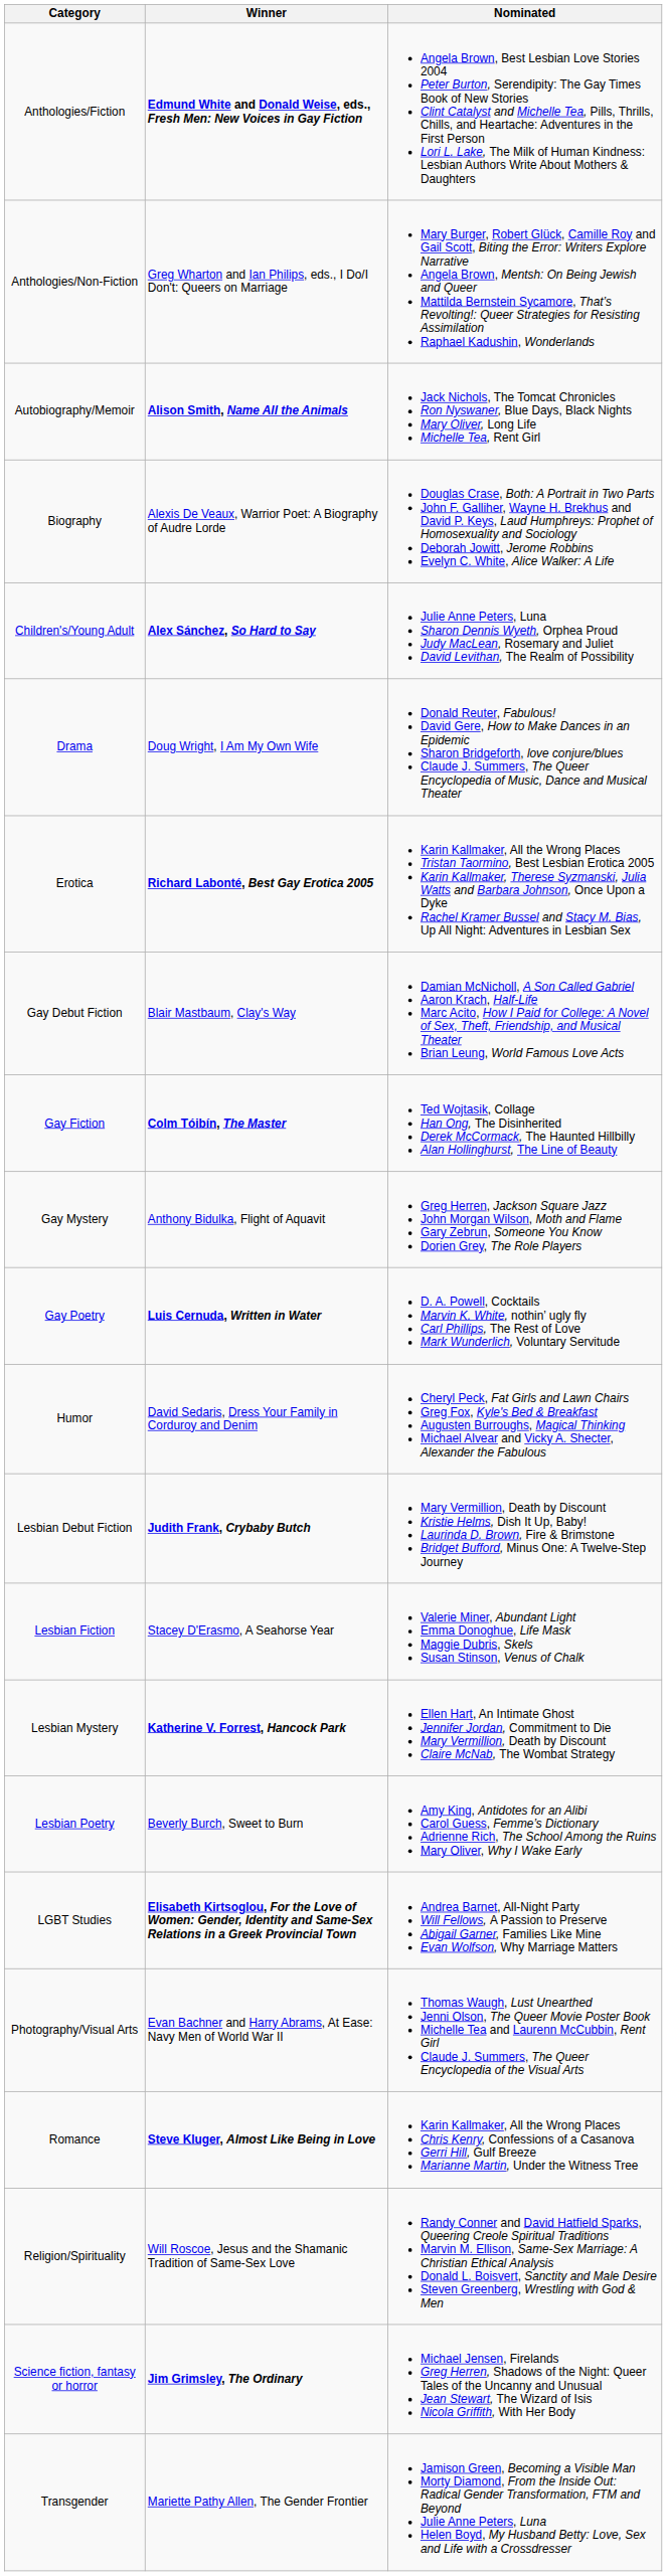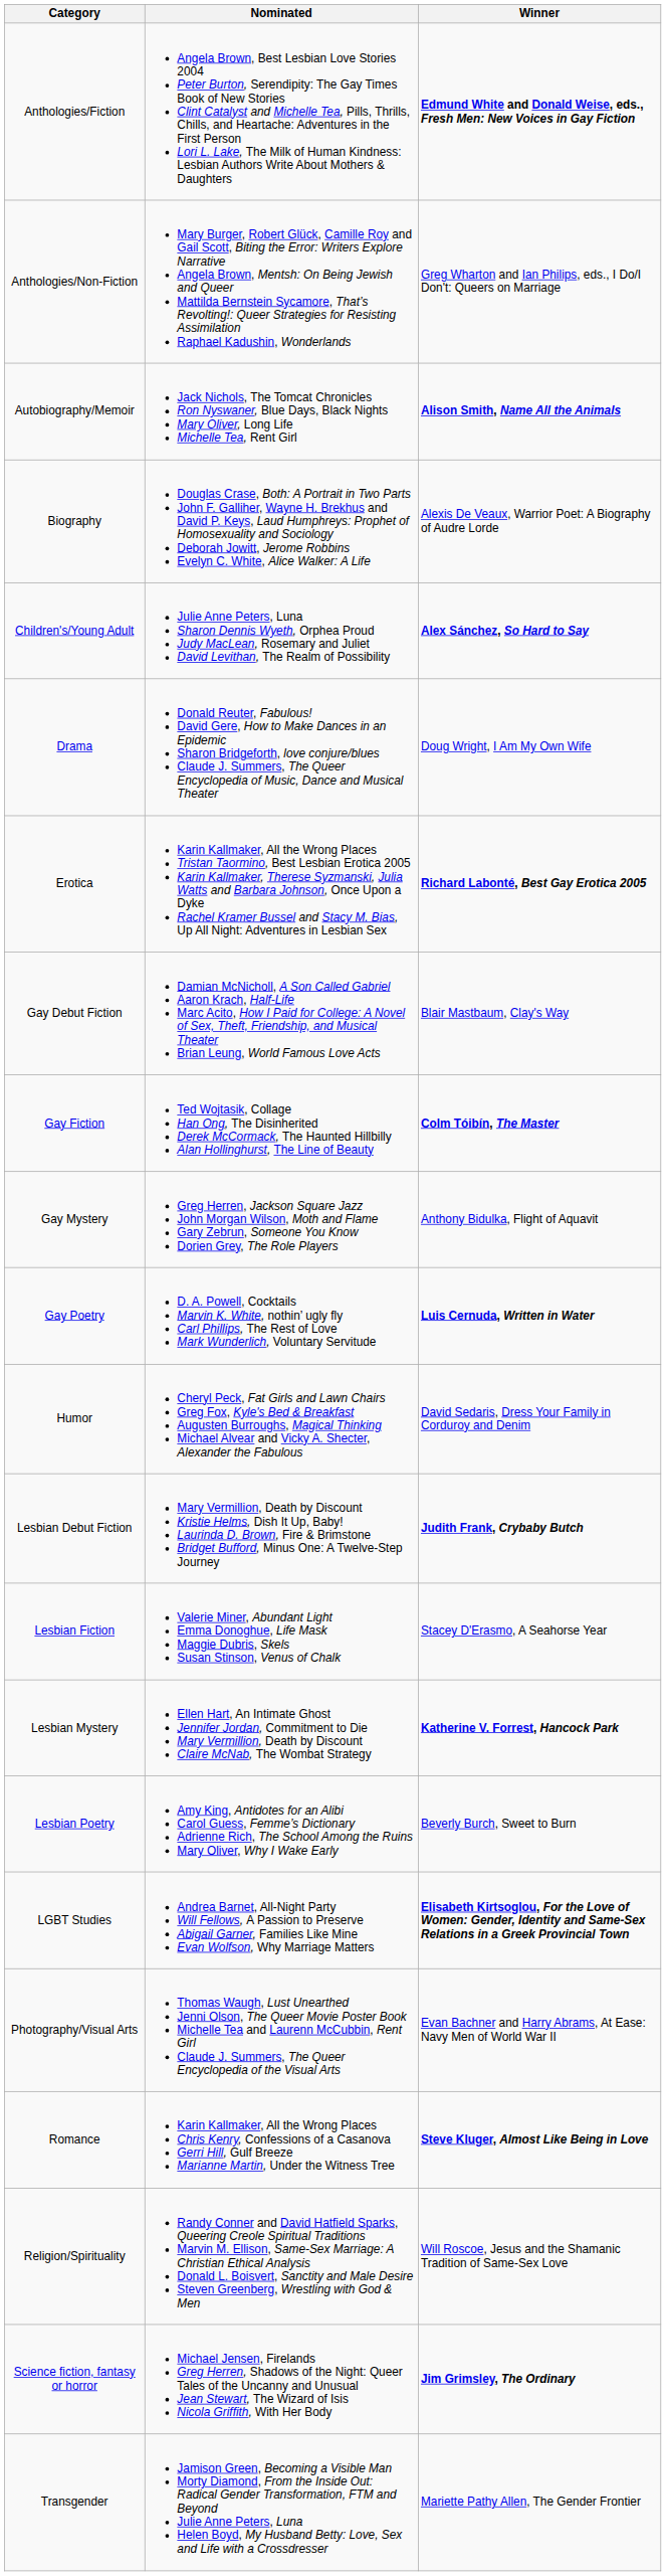columns swapped: Winner <-> Nominated
